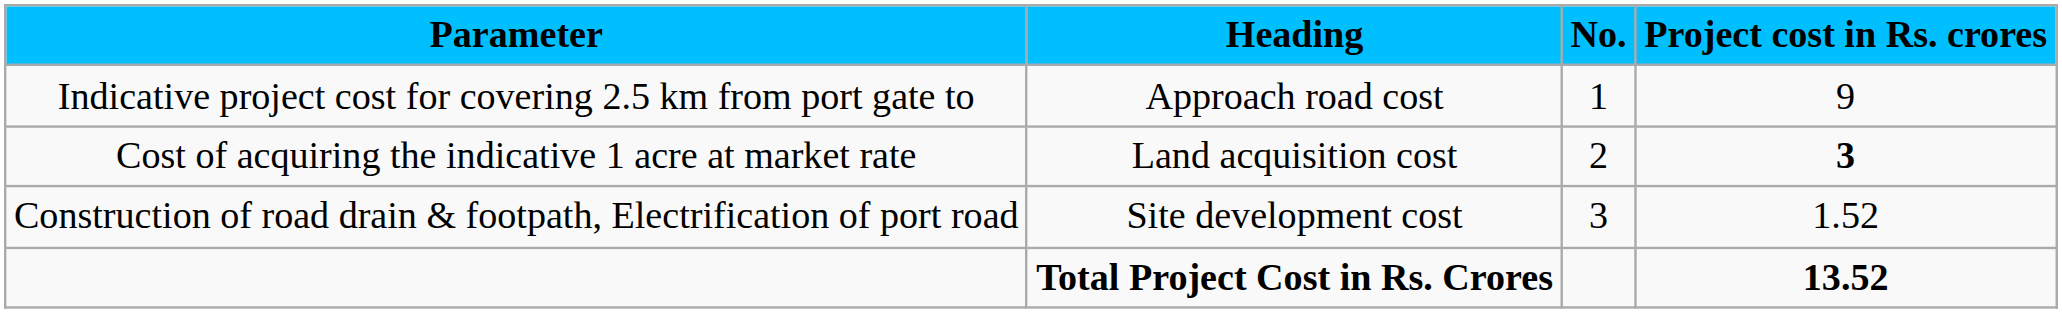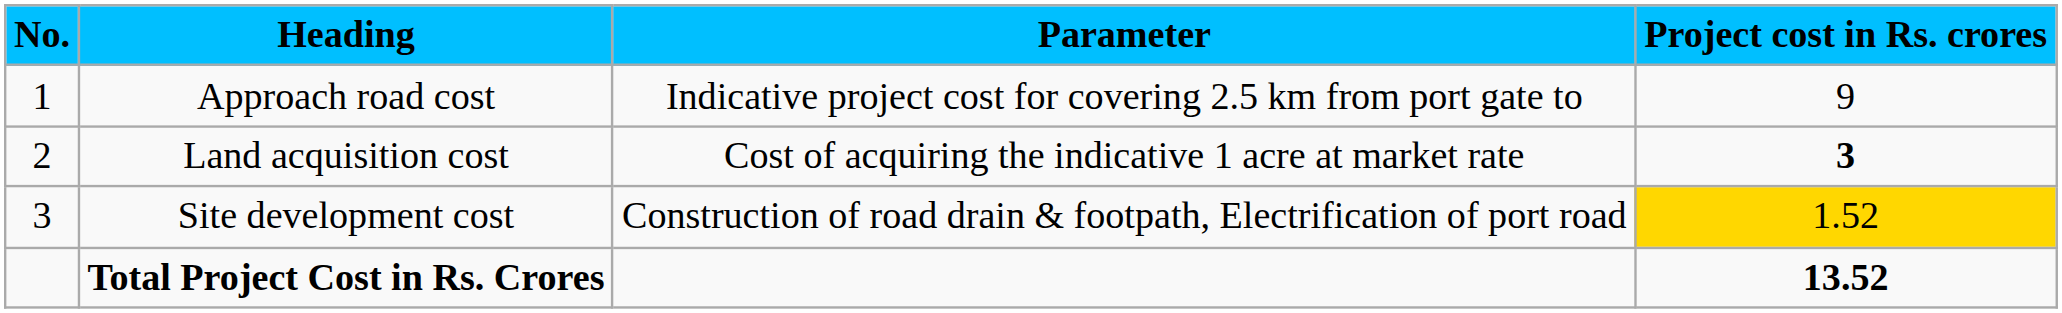columns swapped: No. <-> Parameter
Site development cost | Project cost in Rs. crores: no background -> gold background
